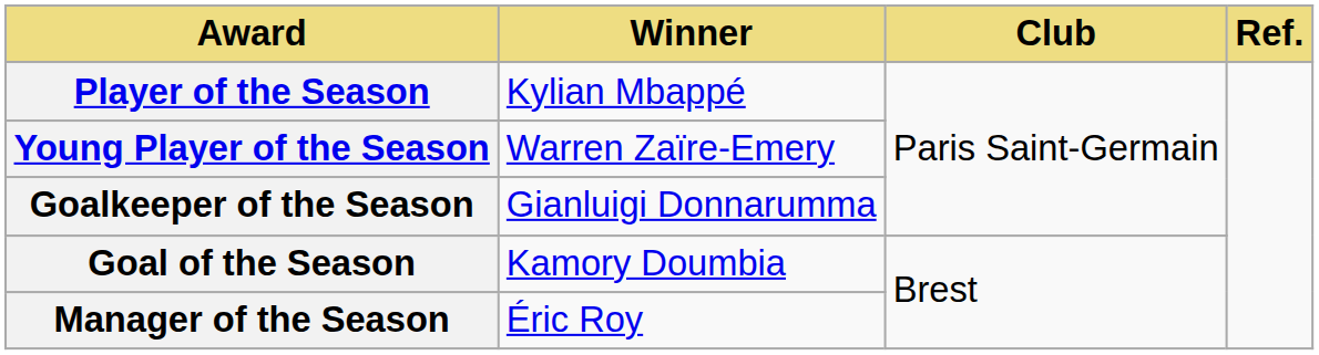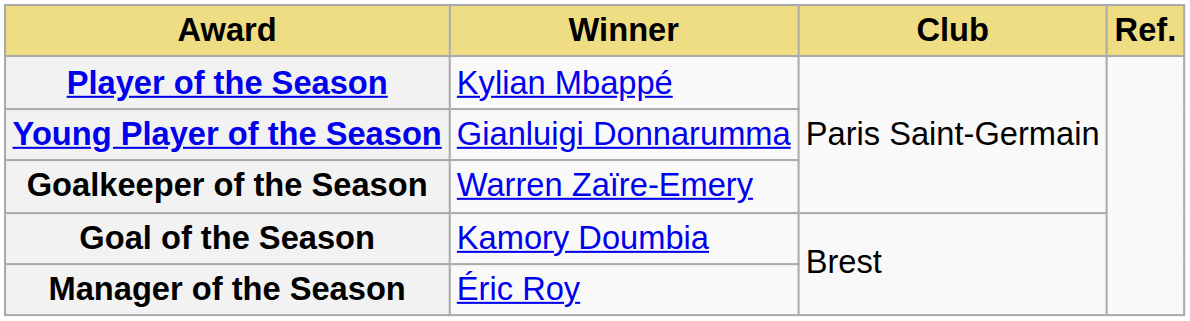Young Player of the Season | Winner: Warren Zaïre-Emery -> Gianluigi Donnarumma
Goalkeeper of the Season | Winner: Gianluigi Donnarumma -> Warren Zaïre-Emery
